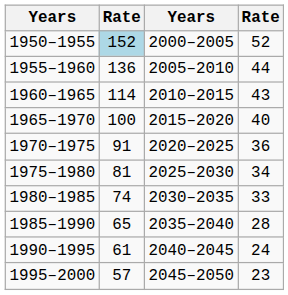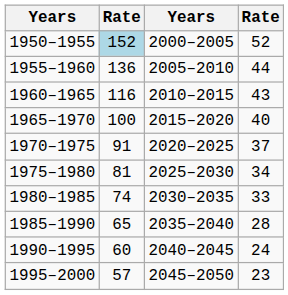1960–1965 | column 2: 114 -> 116
1970–1975 | column 4: 36 -> 37
1990–1995 | column 2: 61 -> 60
